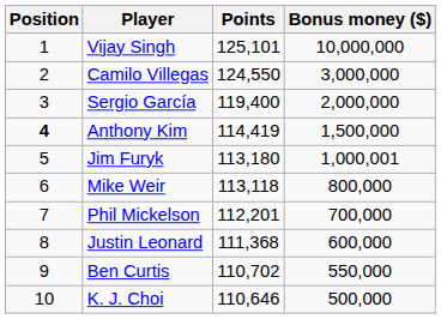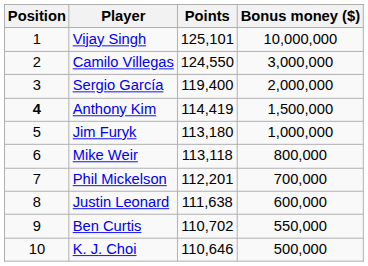Jim Furyk | Bonus money ($): 1,000,001 -> 1,000,000
Justin Leonard | Points: 111,368 -> 111,638
